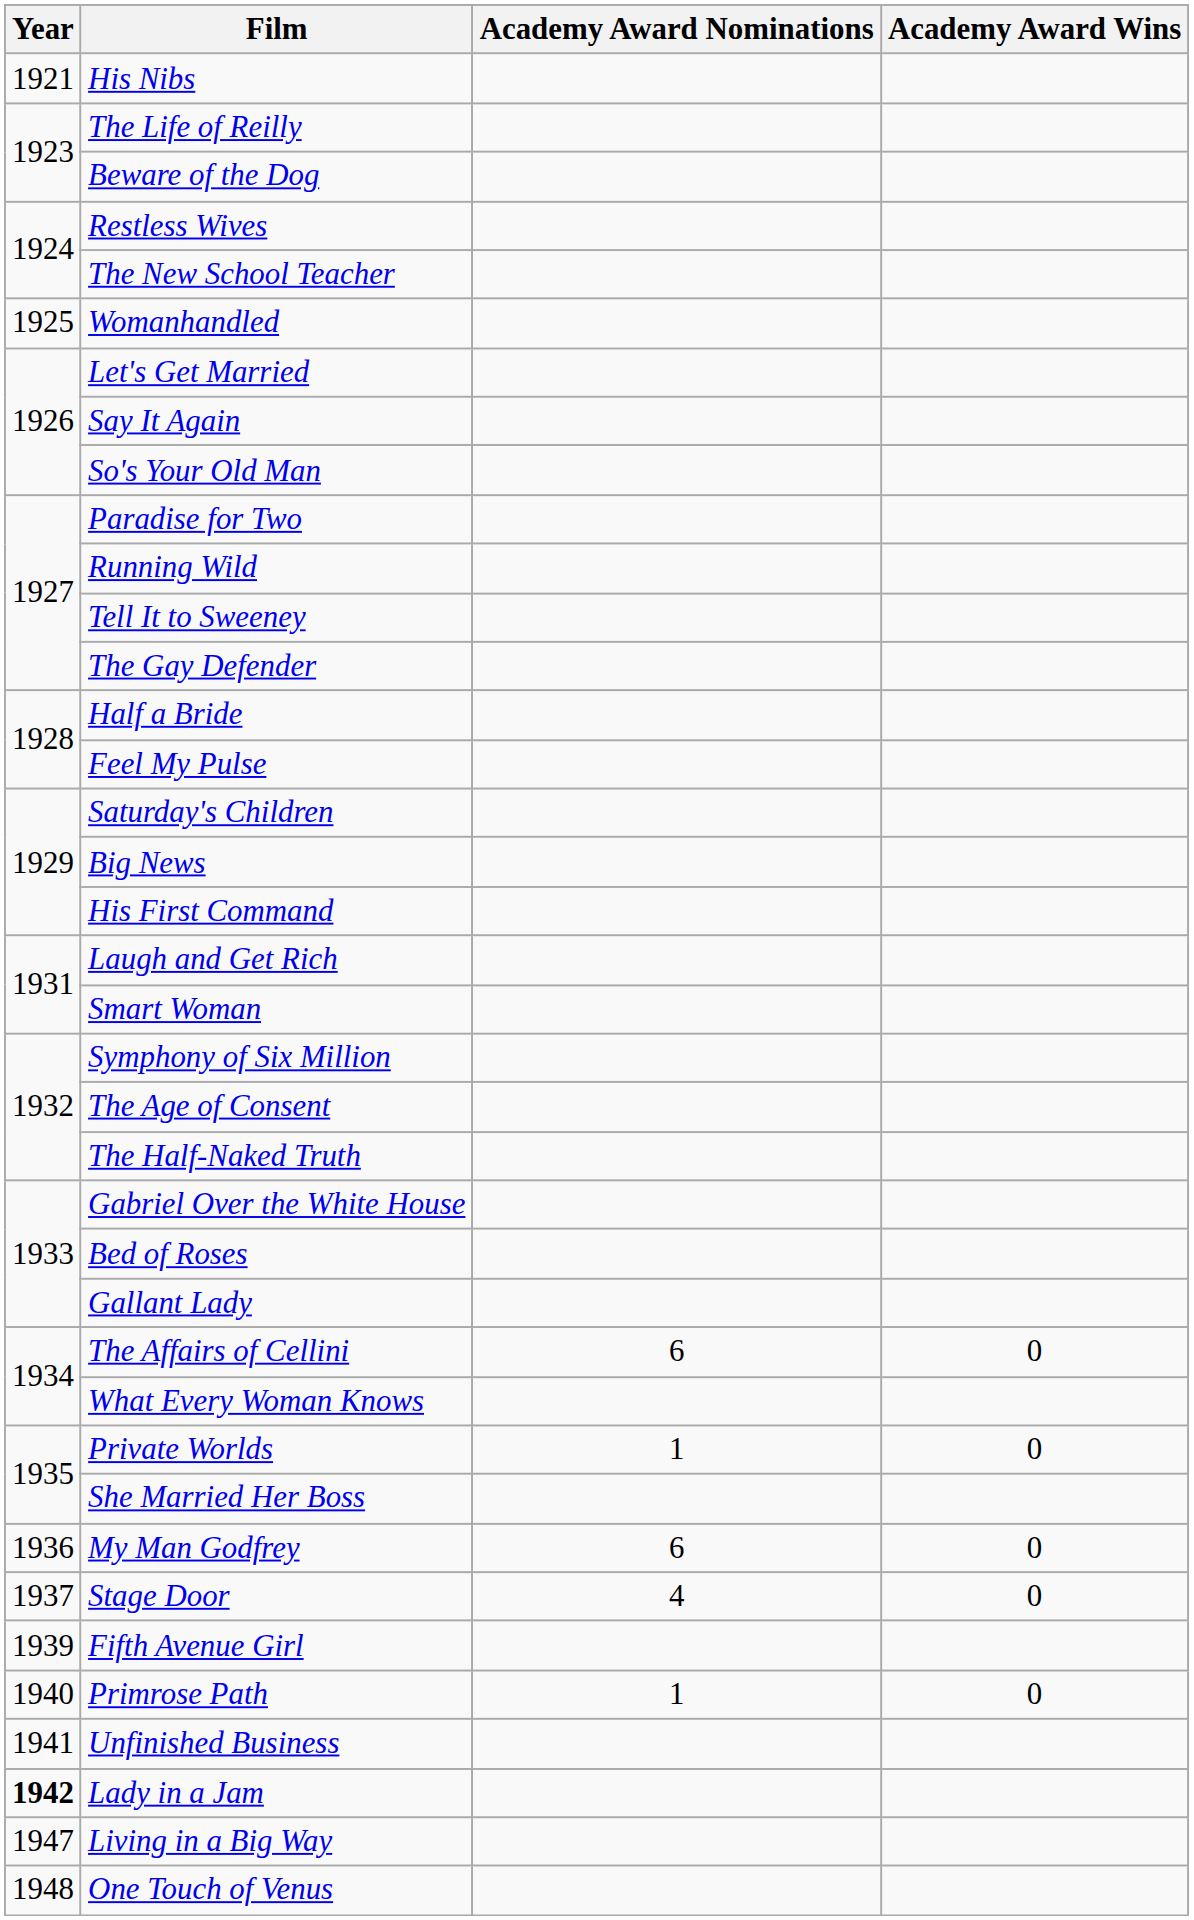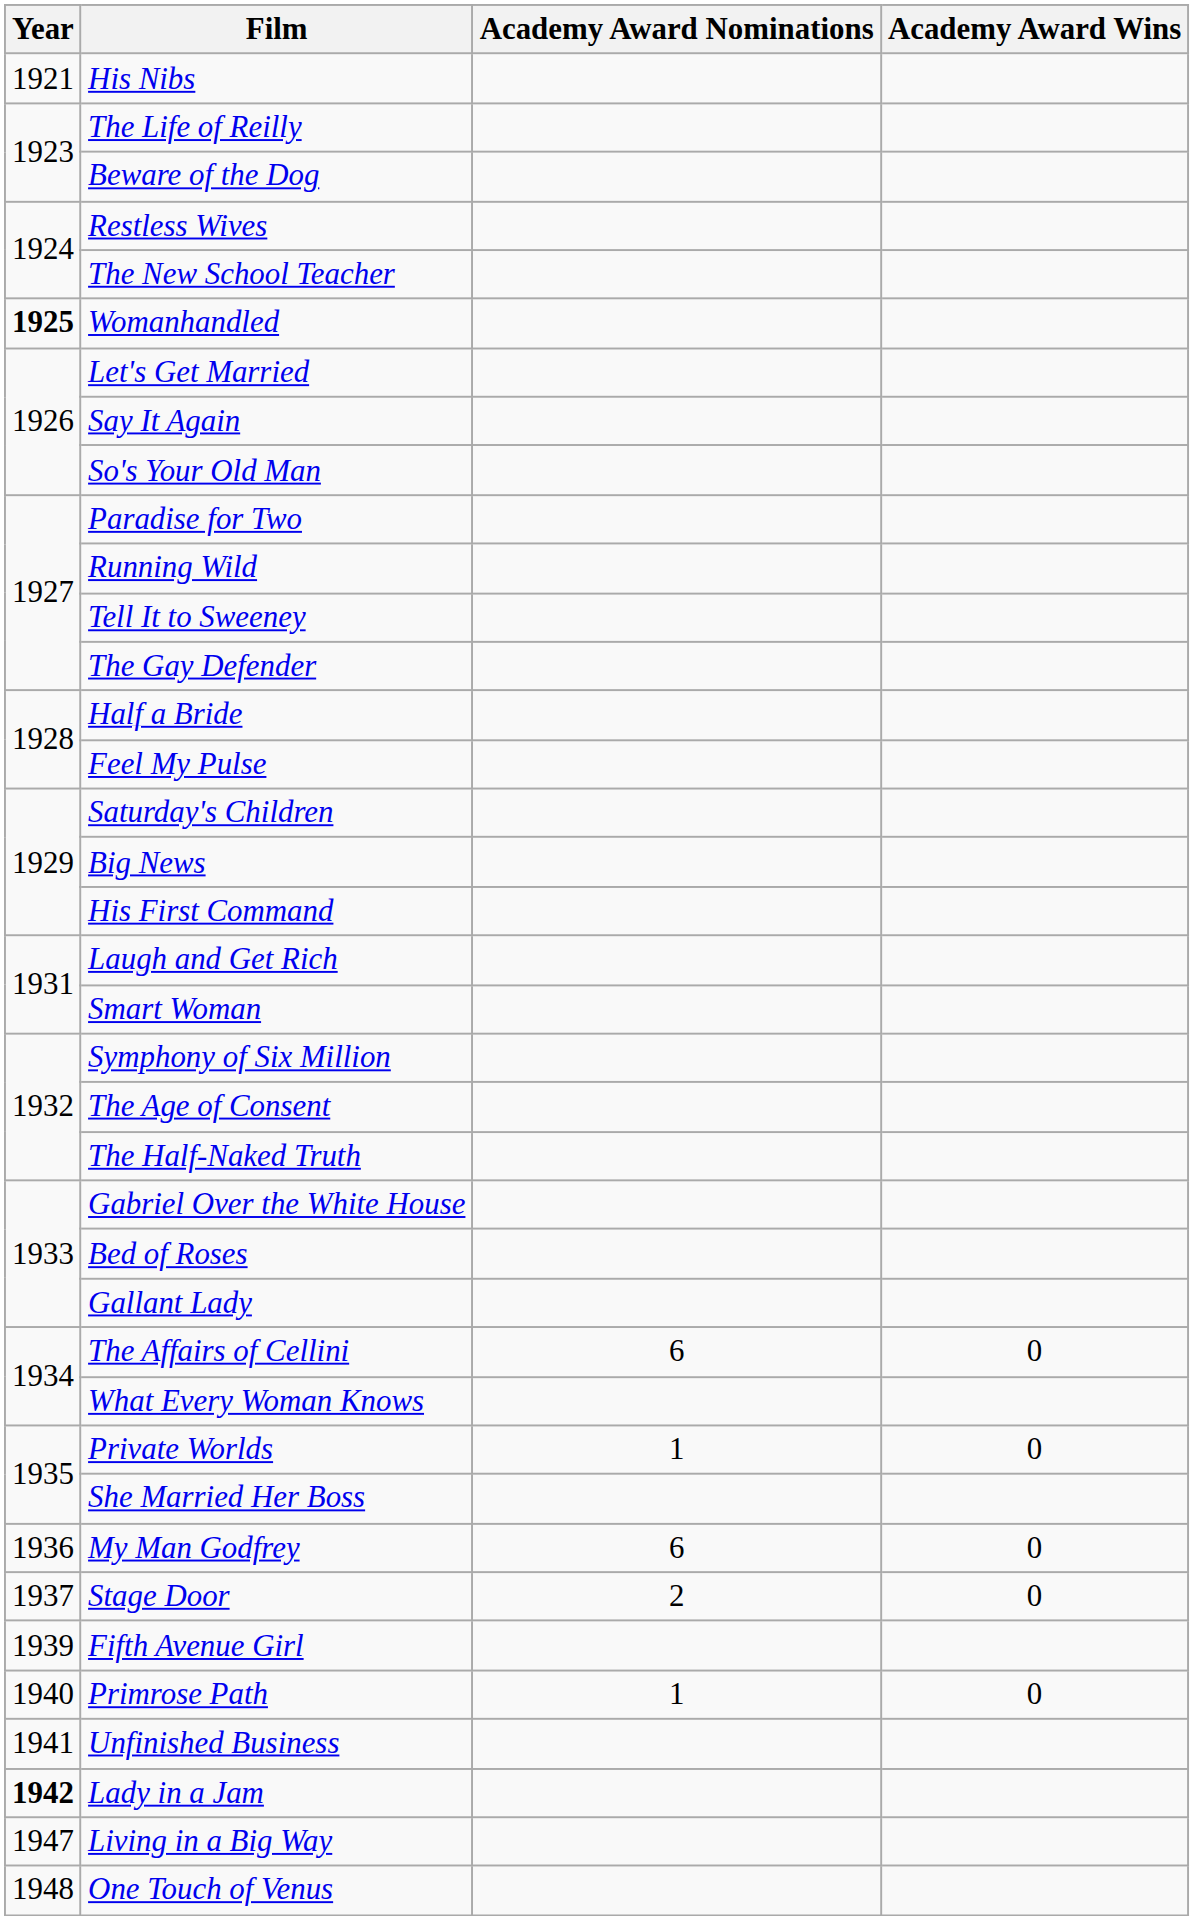Womanhandled | Year: normal -> bold
Stage Door | Academy Award Nominations: 4 -> 2
